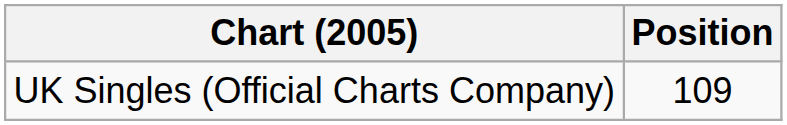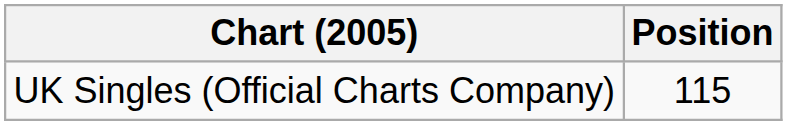UK Singles (Official Charts Company) | Position: 109 -> 115
